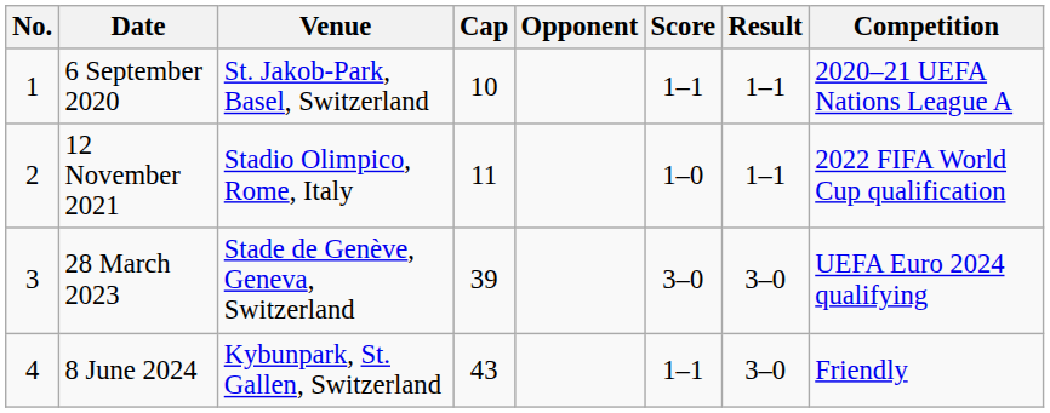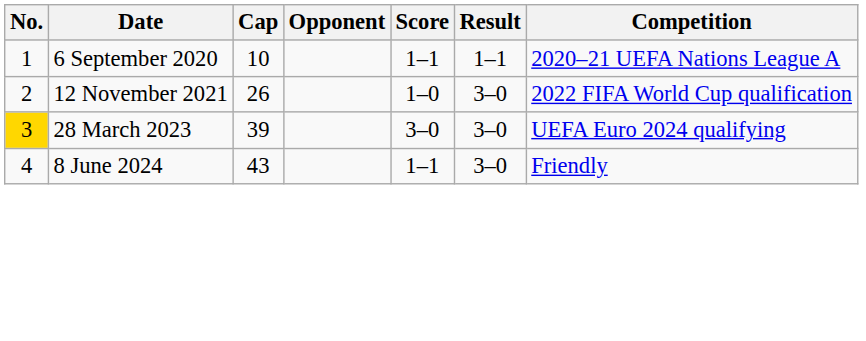- column: Venue | St. Jakob-Park, Basel, Switzerland | Stadio Olimpico, Rome, Italy | Stade de Genève, Geneva, Switzerland | Kybunpark, St. Gallen, Switzerland
12 November 2021 | Cap: 11 -> 26
12 November 2021 | Result: 1–1 -> 3–0
28 March 2023 | No.: no background -> gold background
